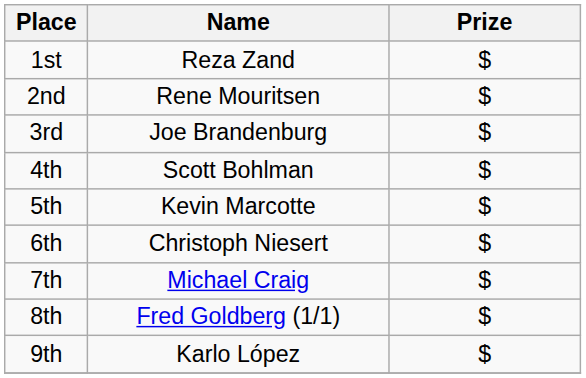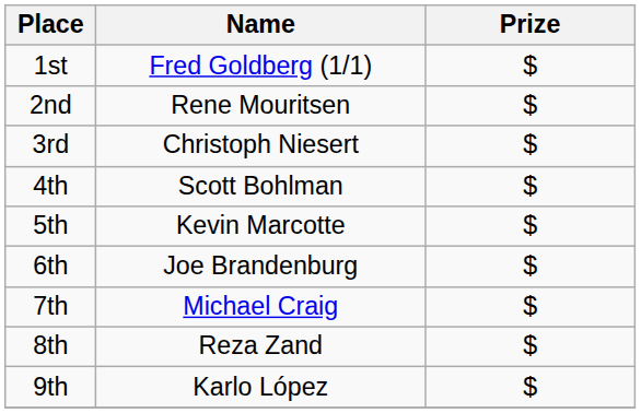1st | Name: Reza Zand -> Fred Goldberg (1/1)
3rd | Name: Joe Brandenburg -> Christoph Niesert
6th | Name: Christoph Niesert -> Joe Brandenburg
8th | Name: Fred Goldberg (1/1) -> Reza Zand
